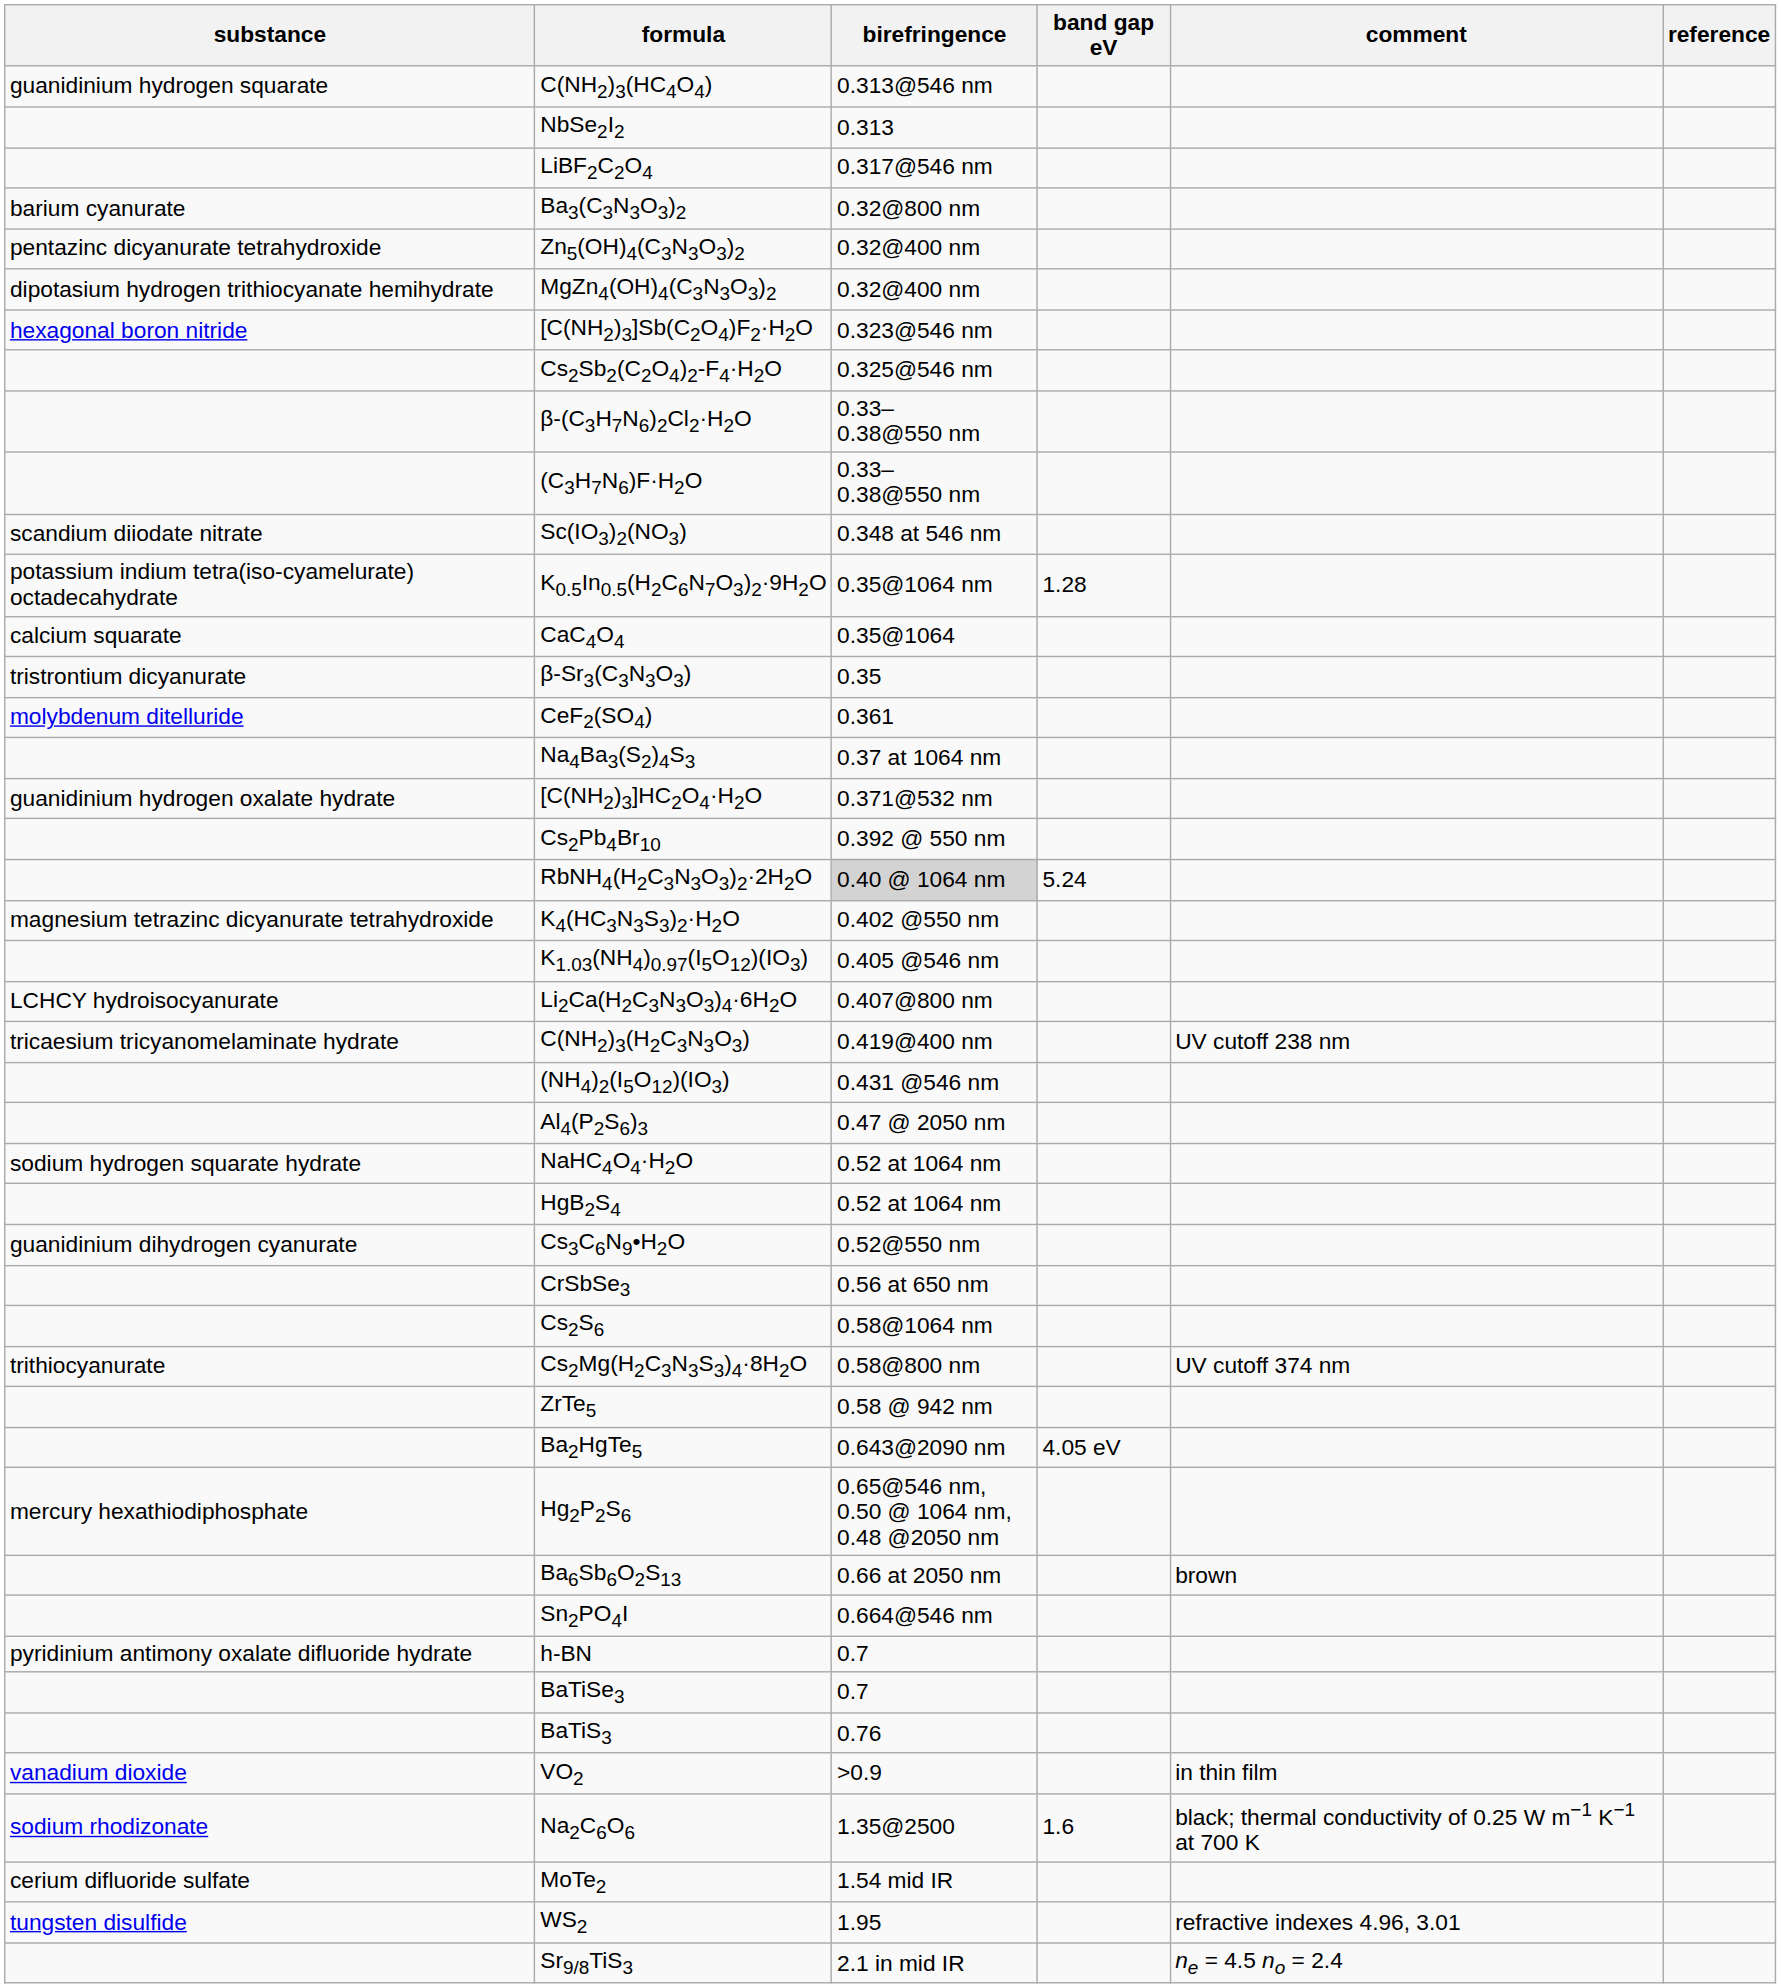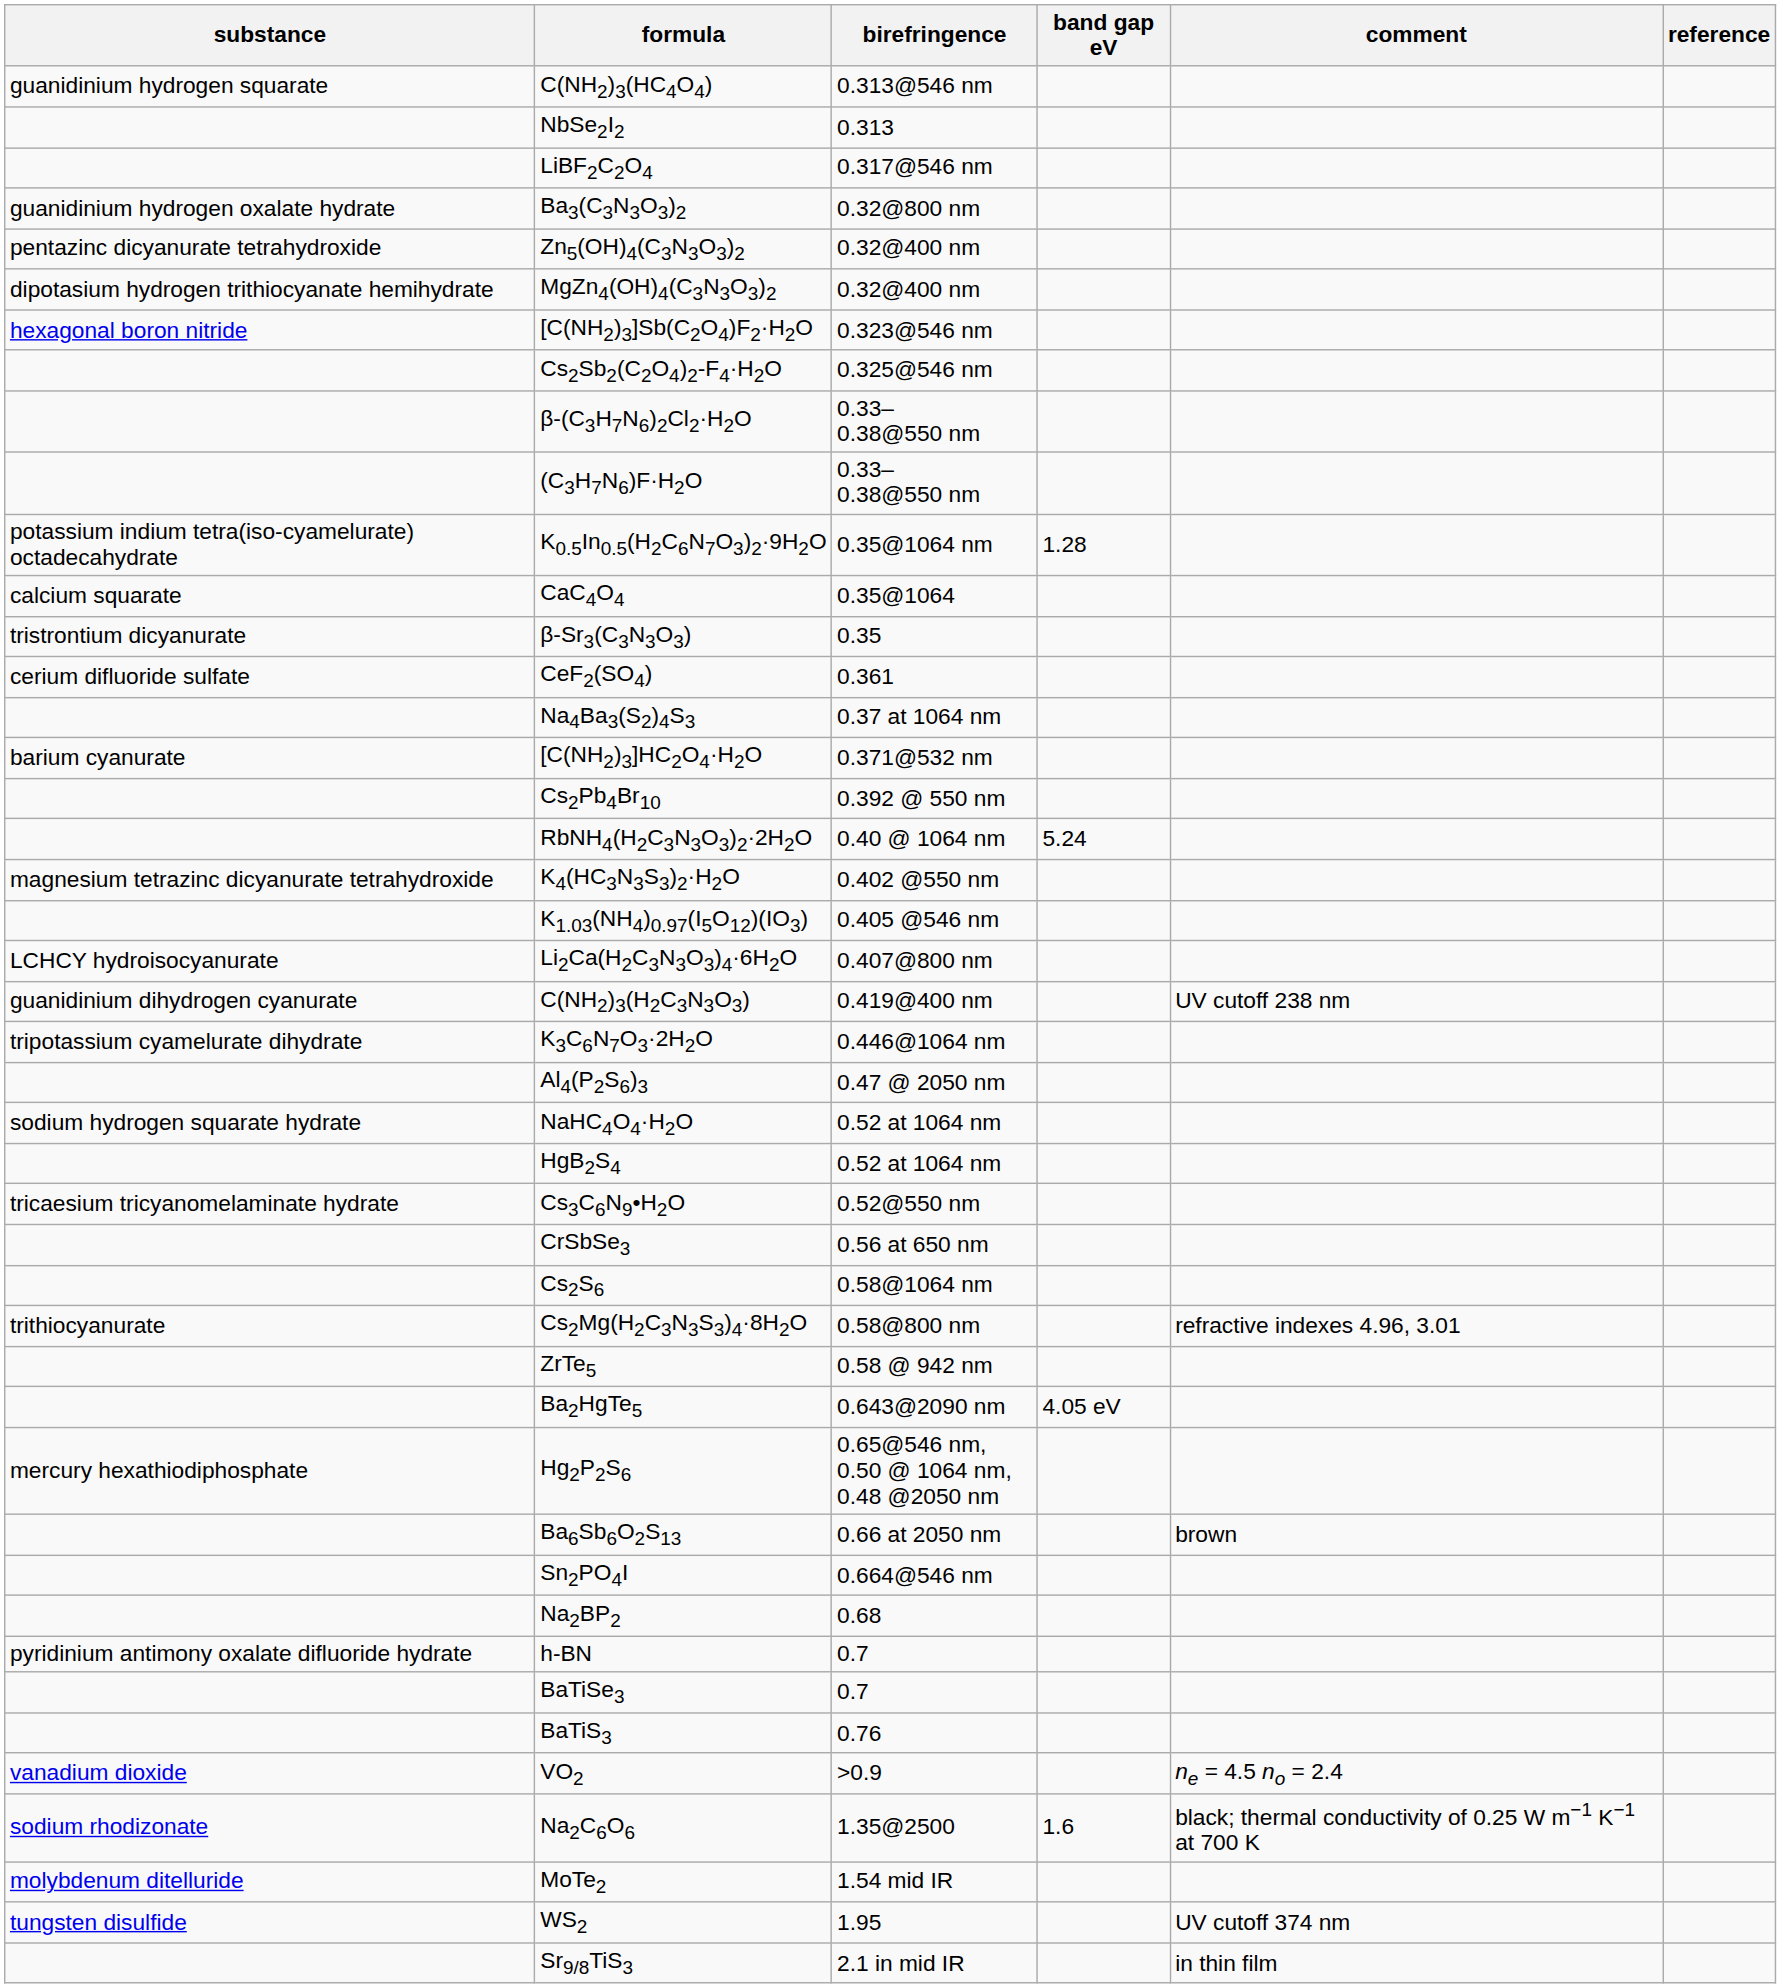Ba3(C3N3O3)2 | substance: barium cyanurate -> guanidinium hydrogen oxalate hydrate
- row: scandium diiodate nitrate | Sc(IO3)2(NO3) | 0.348 at 546 nm
CeF2(SO4) | substance: molybdenum ditelluride -> cerium difluoride sulfate
[C(NH2)3]HC2O4·H2O | substance: guanidinium hydrogen oxalate hydrate -> barium cyanurate
RbNH4(H2C3N3O3)2·2H2O | birefringence: lightgrey background -> no background
C(NH2)3(H2C3N3O3) | substance: tricaesium tricyanomelaminate hydrate -> guanidinium dihydrogen cyanurate
- row: (NH4)2(I5O12)(IO3) | 0.431 @546 nm
+ row: tripotassium cyamelurate dihydrate | K3C6N7O3·2H2O | 0.446@1064 nm
Cs3C6N9•H2O | substance: guanidinium dihydrogen cyanurate -> tricaesium tricyanomelaminate hydrate
Cs2Mg(H2C3N3S3)4·8H2O | comment: UV cutoff 374 nm -> refractive indexes 4.96, 3.01
+ row: Na2BP2 | 0.68
VO2 | comment: in thin film -> ne = 4.5 no = 2.4
MoTe2 | substance: cerium difluoride sulfate -> molybdenum ditelluride
WS2 | comment: refractive indexes 4.96, 3.01 -> UV cutoff 374 nm
Sr9/8TiS3 | comment: ne = 4.5 no = 2.4 -> in thin film
